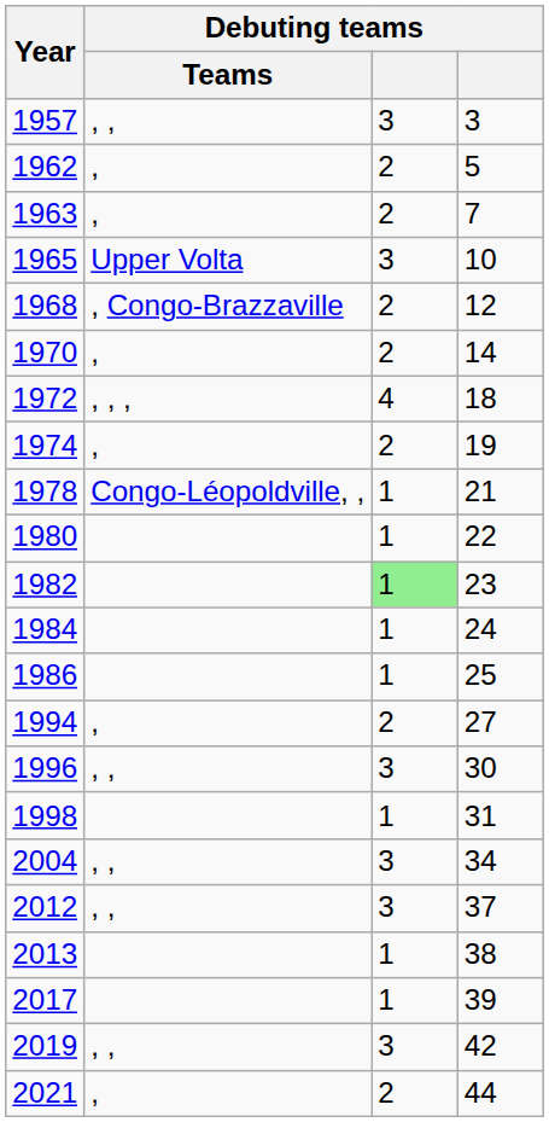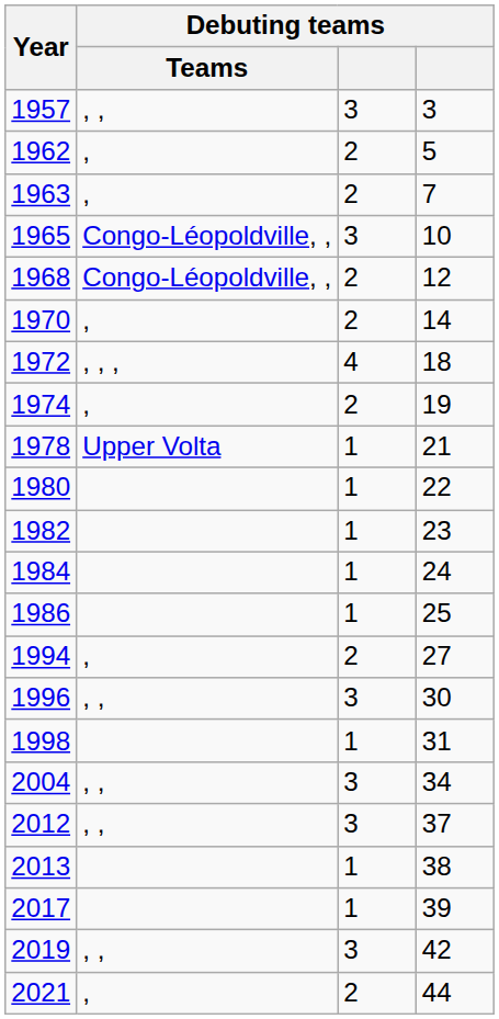1965 | Debuting teams / Teams: Upper Volta -> Congo-Léopoldville, ,
1968 | Debuting teams / Teams: , Congo-Brazzaville -> Congo-Léopoldville, ,
1978 | Debuting teams / Teams: Congo-Léopoldville, , -> Upper Volta
1982 | column 3: lightgreen background -> no background
